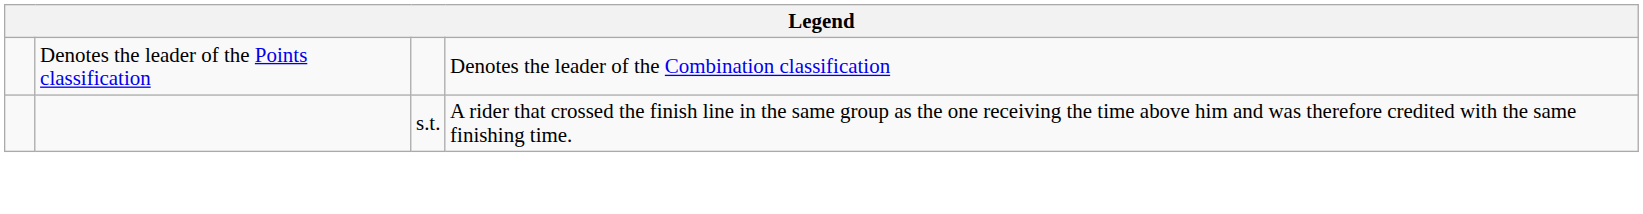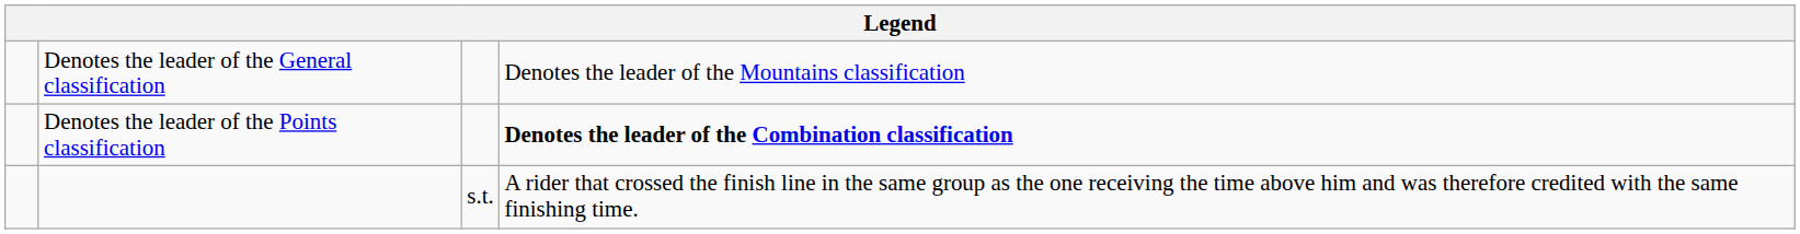+ row: Denotes the leader of the General classification | Denotes the leader of the Mountains classification
Denotes the leader of the Points classification | column 4: normal -> bold
